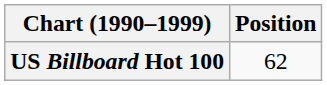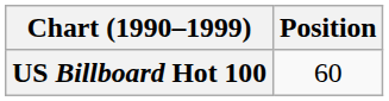US Billboard Hot 100 | Position: 62 -> 60
